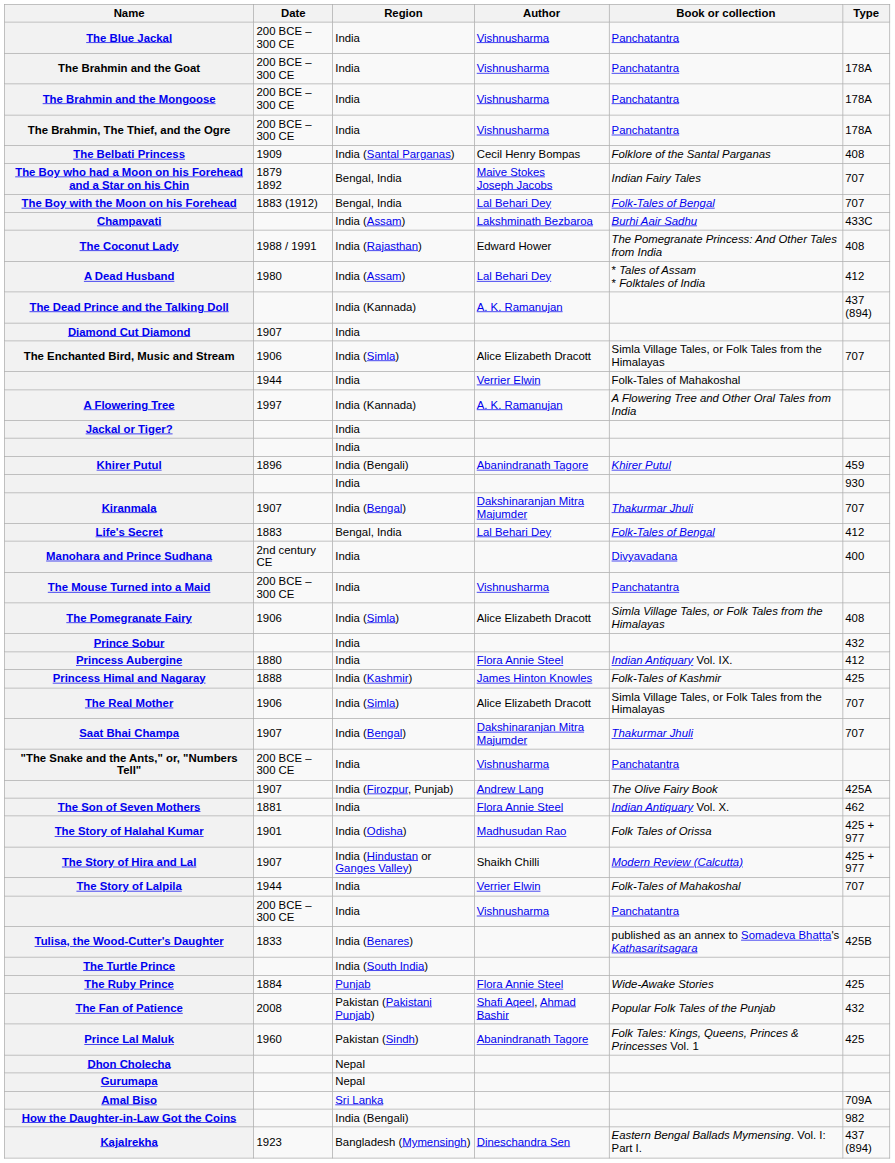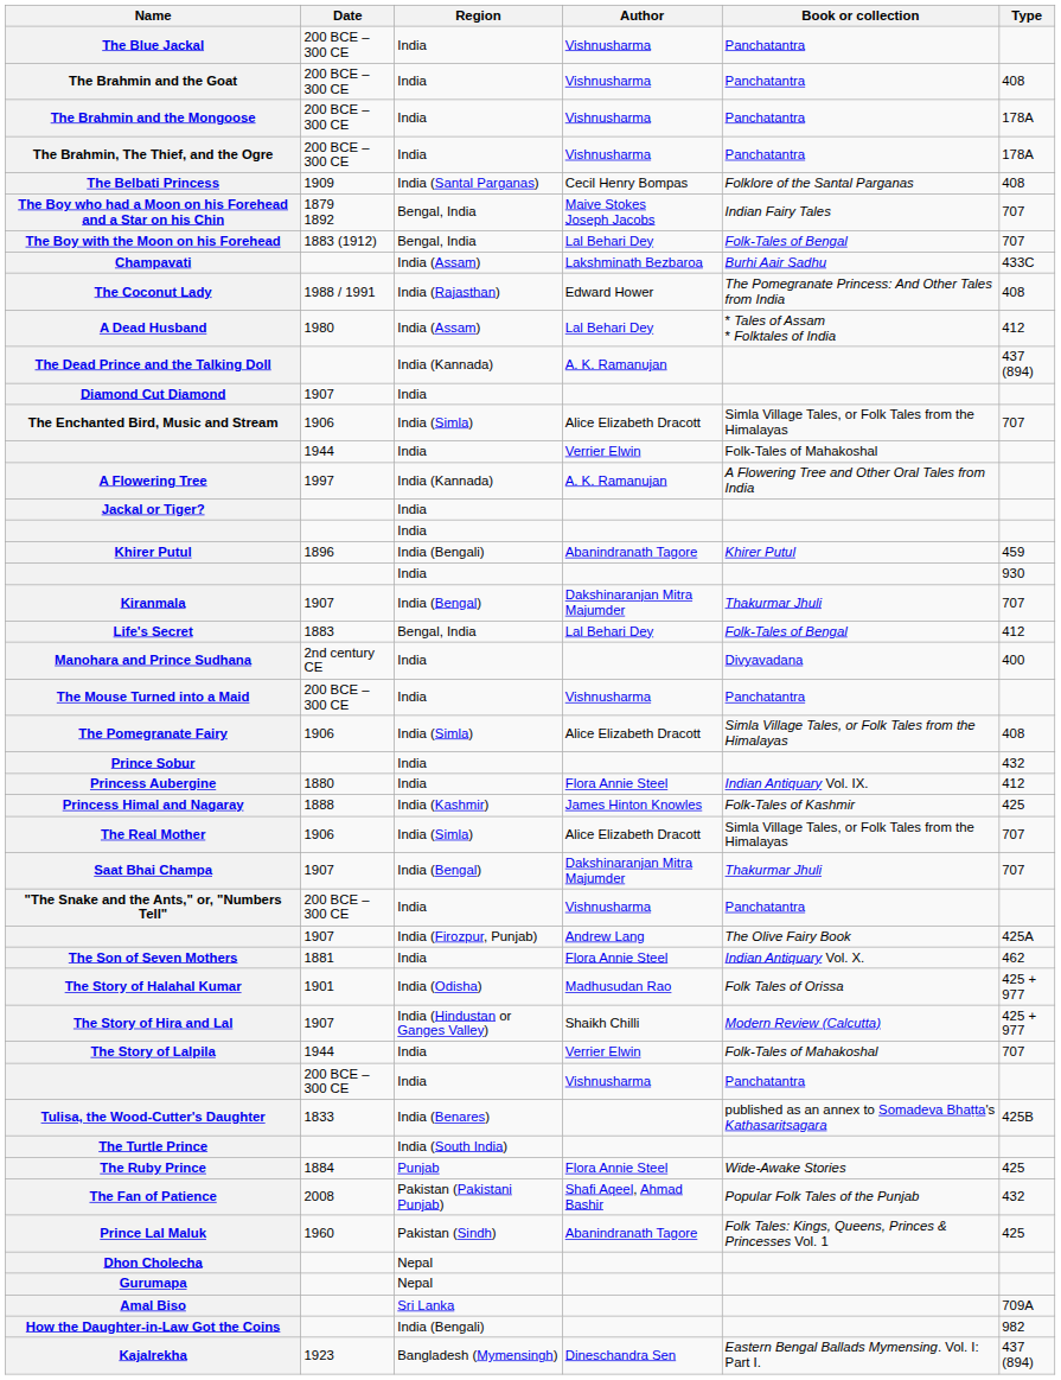The Brahmin and the Goat | Type: 178A -> 408
